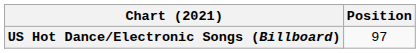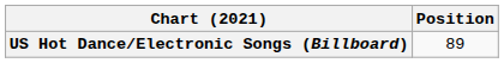US Hot Dance/Electronic Songs (Billboard) | Position: 97 -> 89
